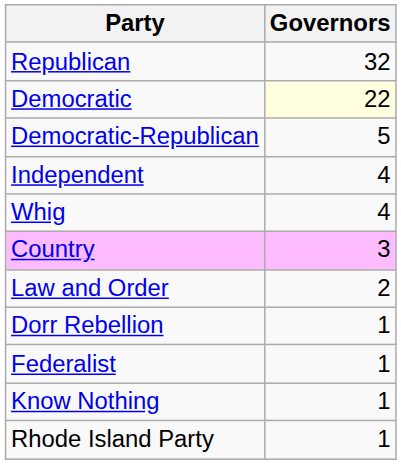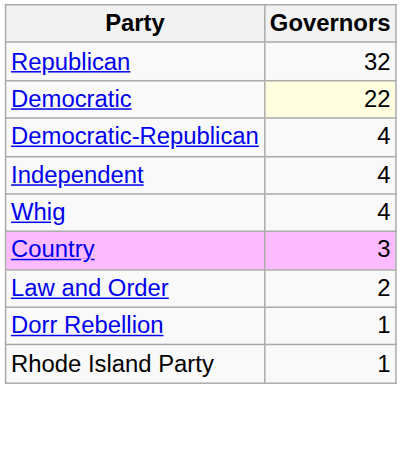Democratic-Republican | Governors: 5 -> 4
- row: Federalist | 1
- row: Know Nothing | 1
